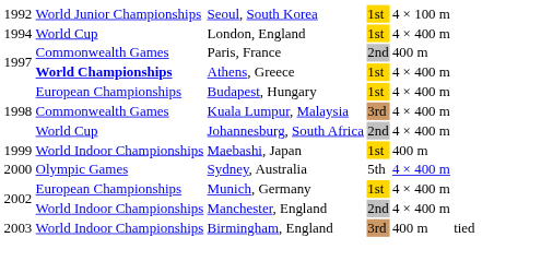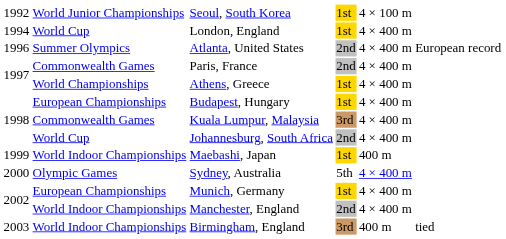+ row: 1996 | Summer Olympics | Atlanta, United States | 2nd | 4 × 400 m | European record
Paris, France | column 5: 400 m -> 4 × 400 m
Athens, Greece | column 2: bold -> normal
